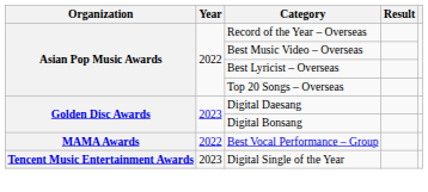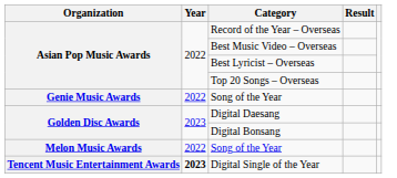+ row: Genie Music Awards | 2022 | Song of the Year
- row: MAMA Awards | 2022 | Best Vocal Performance – Group
+ row: Melon Music Awards | 2022 | Song of the Year
Digital Single of the Year | Year: normal -> bold
